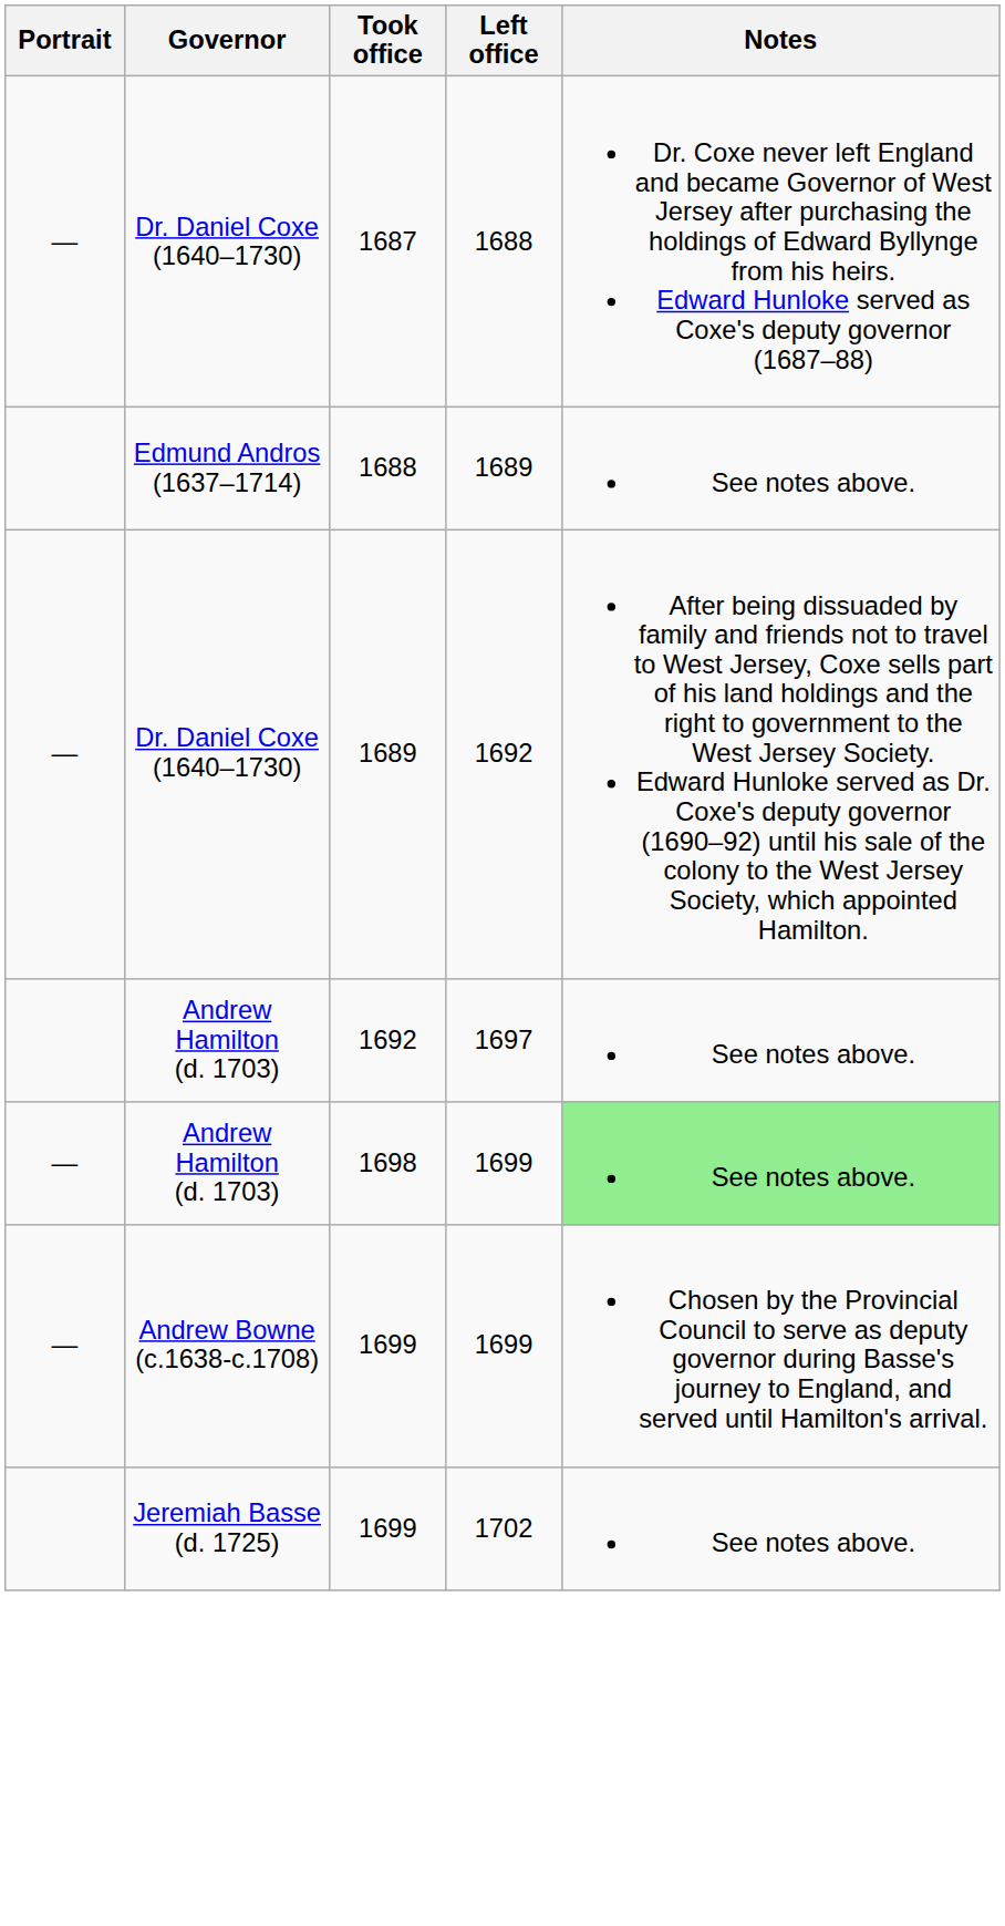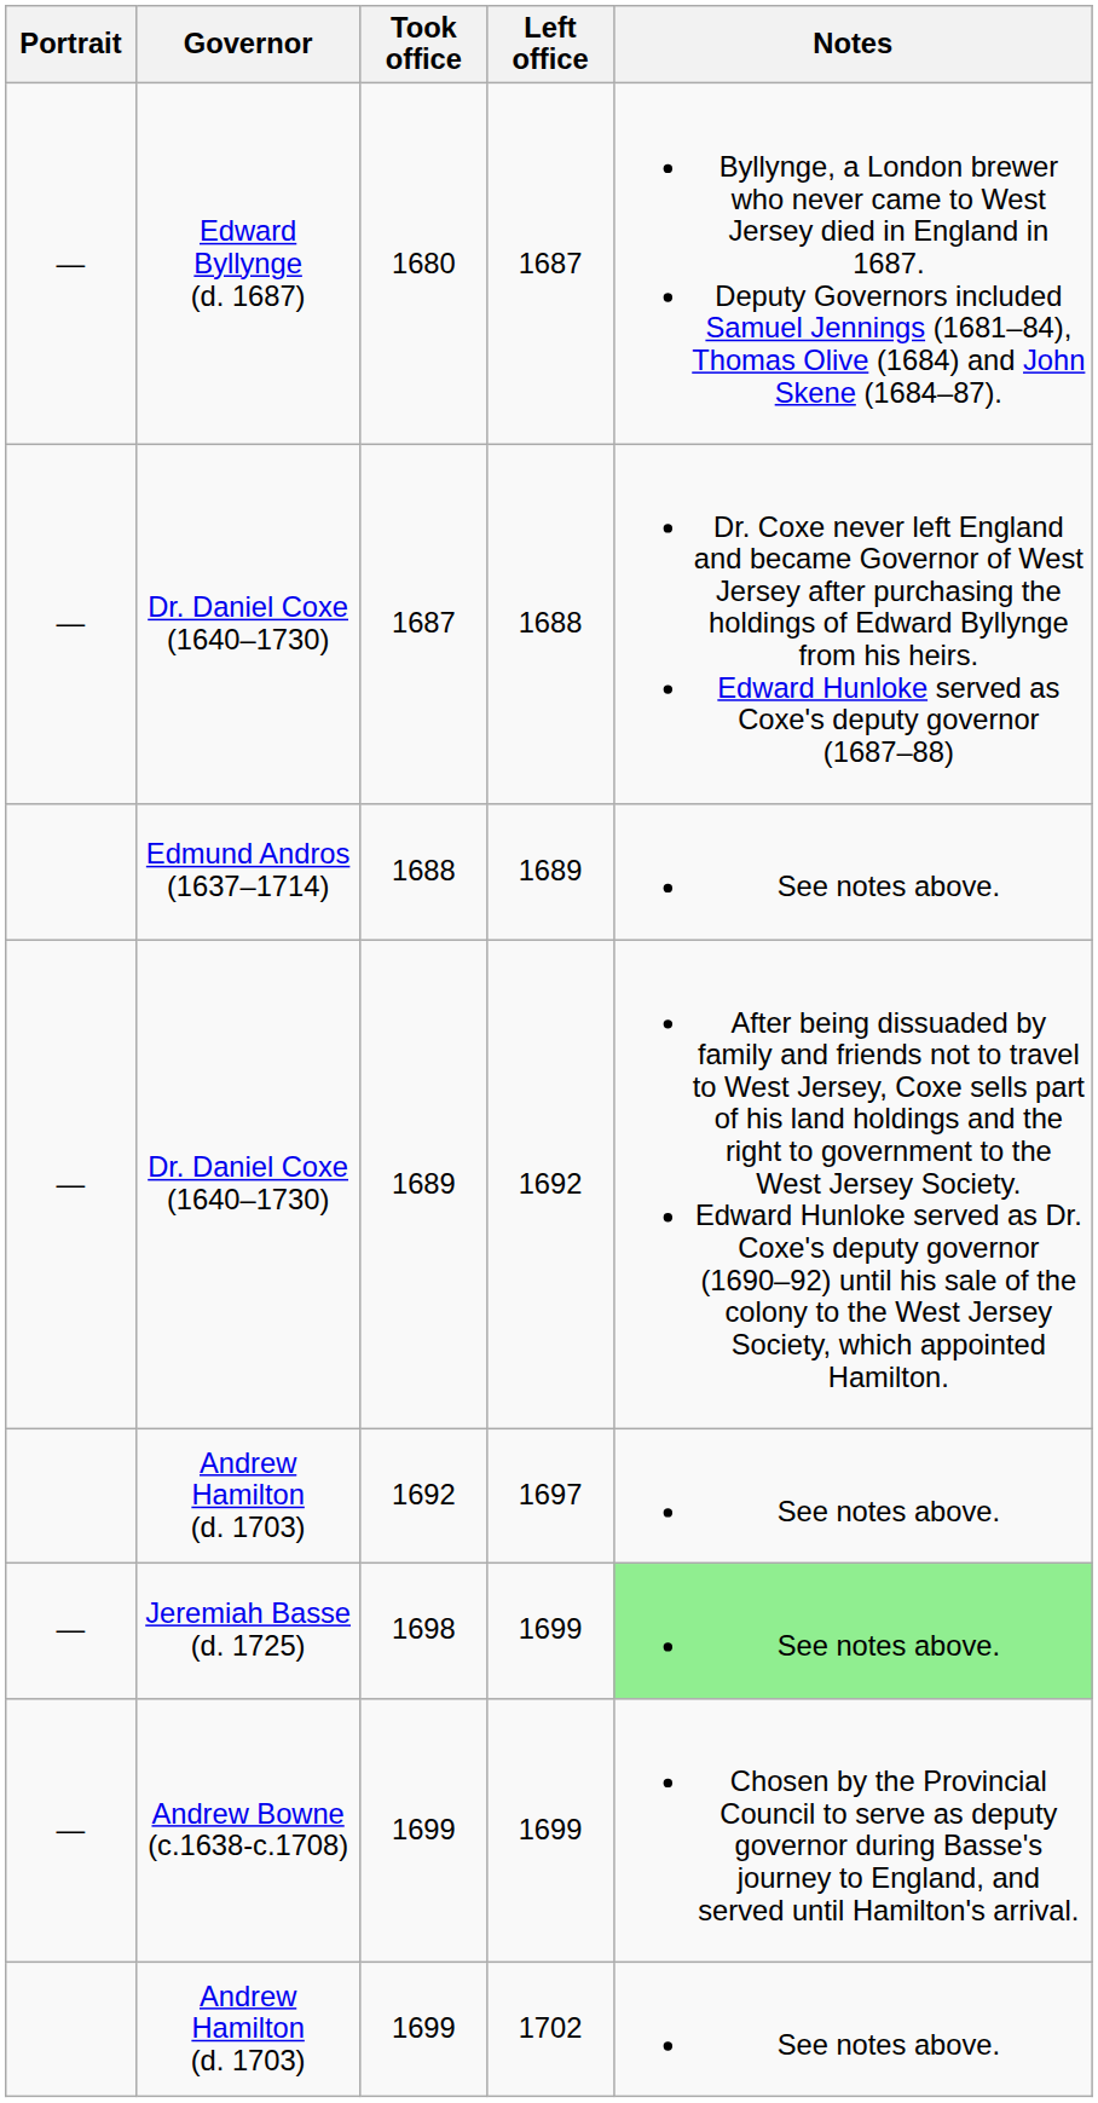+ row: — | Edward Byllynge (d. 1687) | 1680 | 1687 | Byllynge, a London brewer who never came to West Jersey died in England in 1687. Deputy Governors included Samuel Jennings (1681–84), Thomas Olive (1684) and John Skene (1684–87).
1698 | Governor: Andrew Hamilton (d. 1703) -> Jeremiah Basse (d. 1725)
1699 / 1702 | Governor: Jeremiah Basse (d. 1725) -> Andrew Hamilton (d. 1703)
